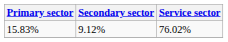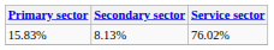15.83% | Secondary sector: 9.12% -> 8.13%
